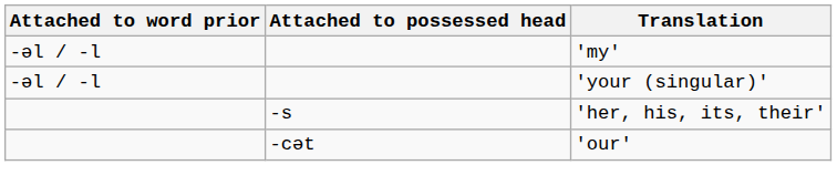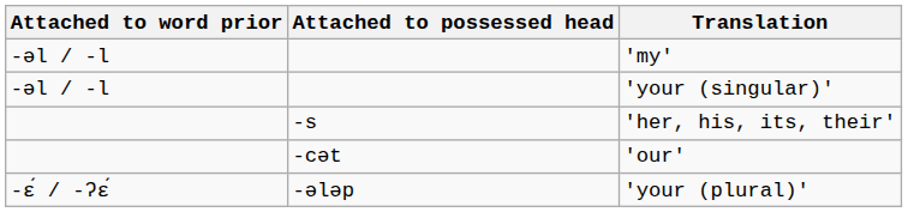+ row: -ɛ́ / -ʔɛ́ | -ələp | 'your (plural)'
